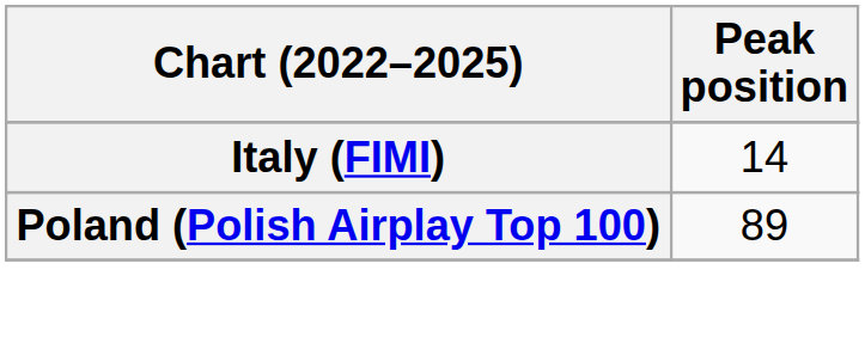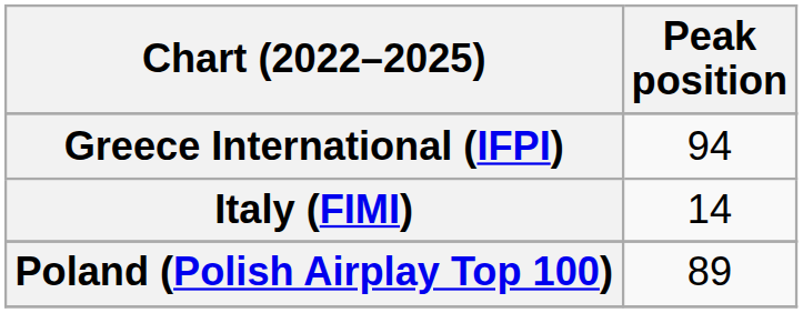+ row: Greece International (IFPI) | 94
